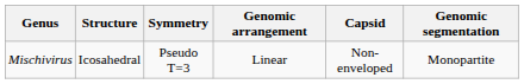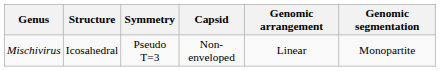columns swapped: Capsid <-> Genomic arrangement
